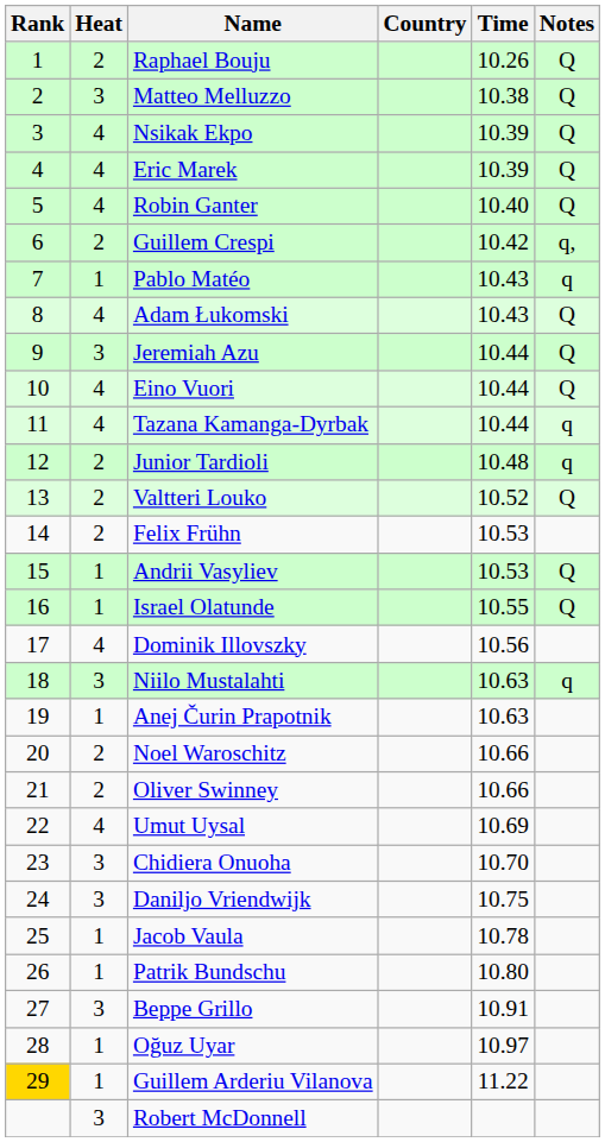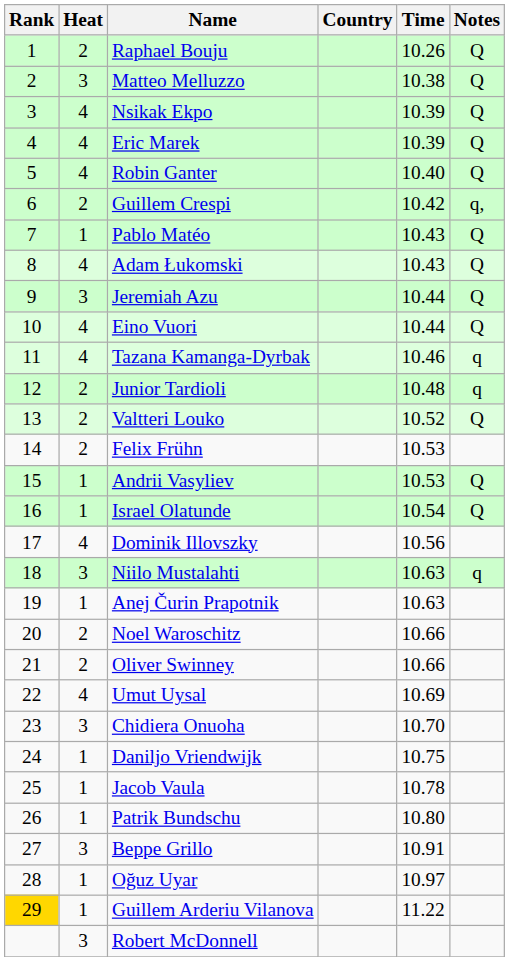Pablo Matéo | Notes: q -> Q
Tazana Kamanga-Dyrbak | Time: 10.44 -> 10.46
Israel Olatunde | Time: 10.55 -> 10.54
Daniljo Vriendwijk | Heat: 3 -> 1
